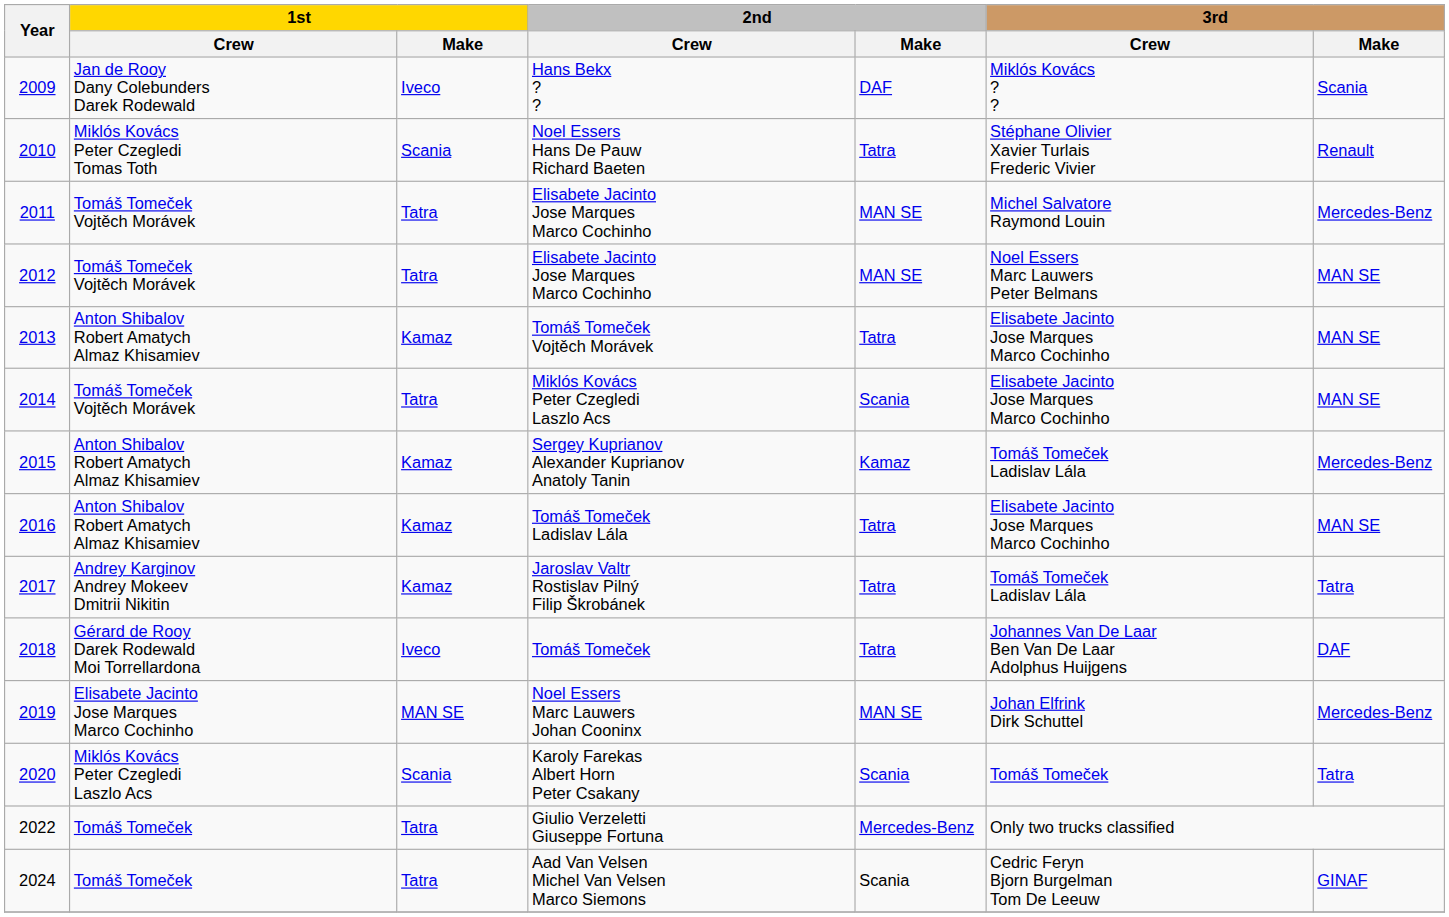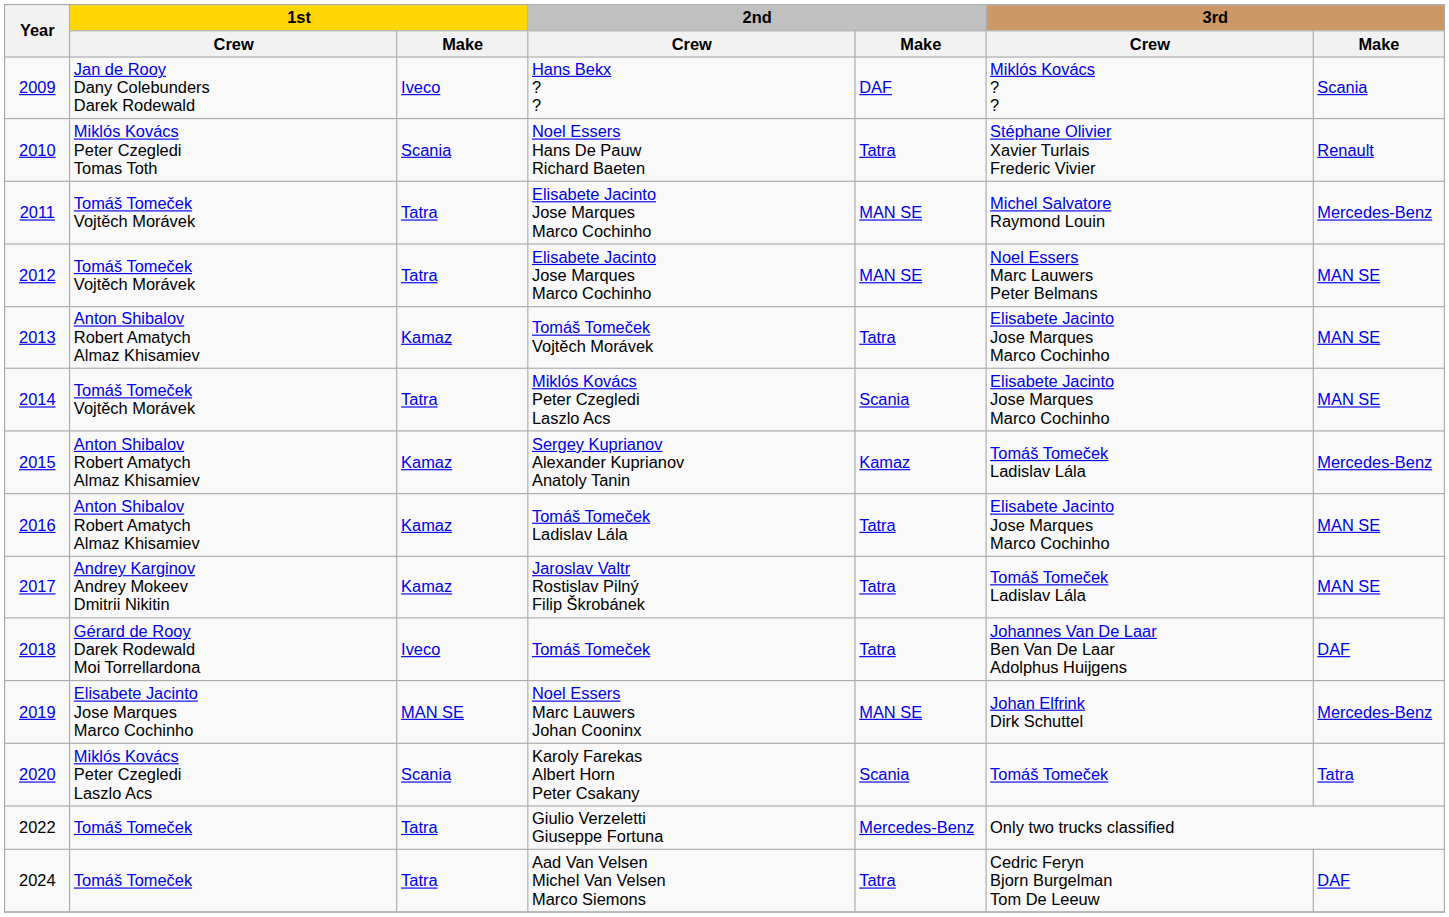Jaroslav Valtr Rostislav Pilný Filip Škrobánek | 3rd / Make: Tatra -> MAN SE
Aad Van Velsen Michel Van Velsen Marco Siemons | 2nd / Make: Scania -> Tatra
Aad Van Velsen Michel Van Velsen Marco Siemons | 3rd / Make: GINAF -> DAF
